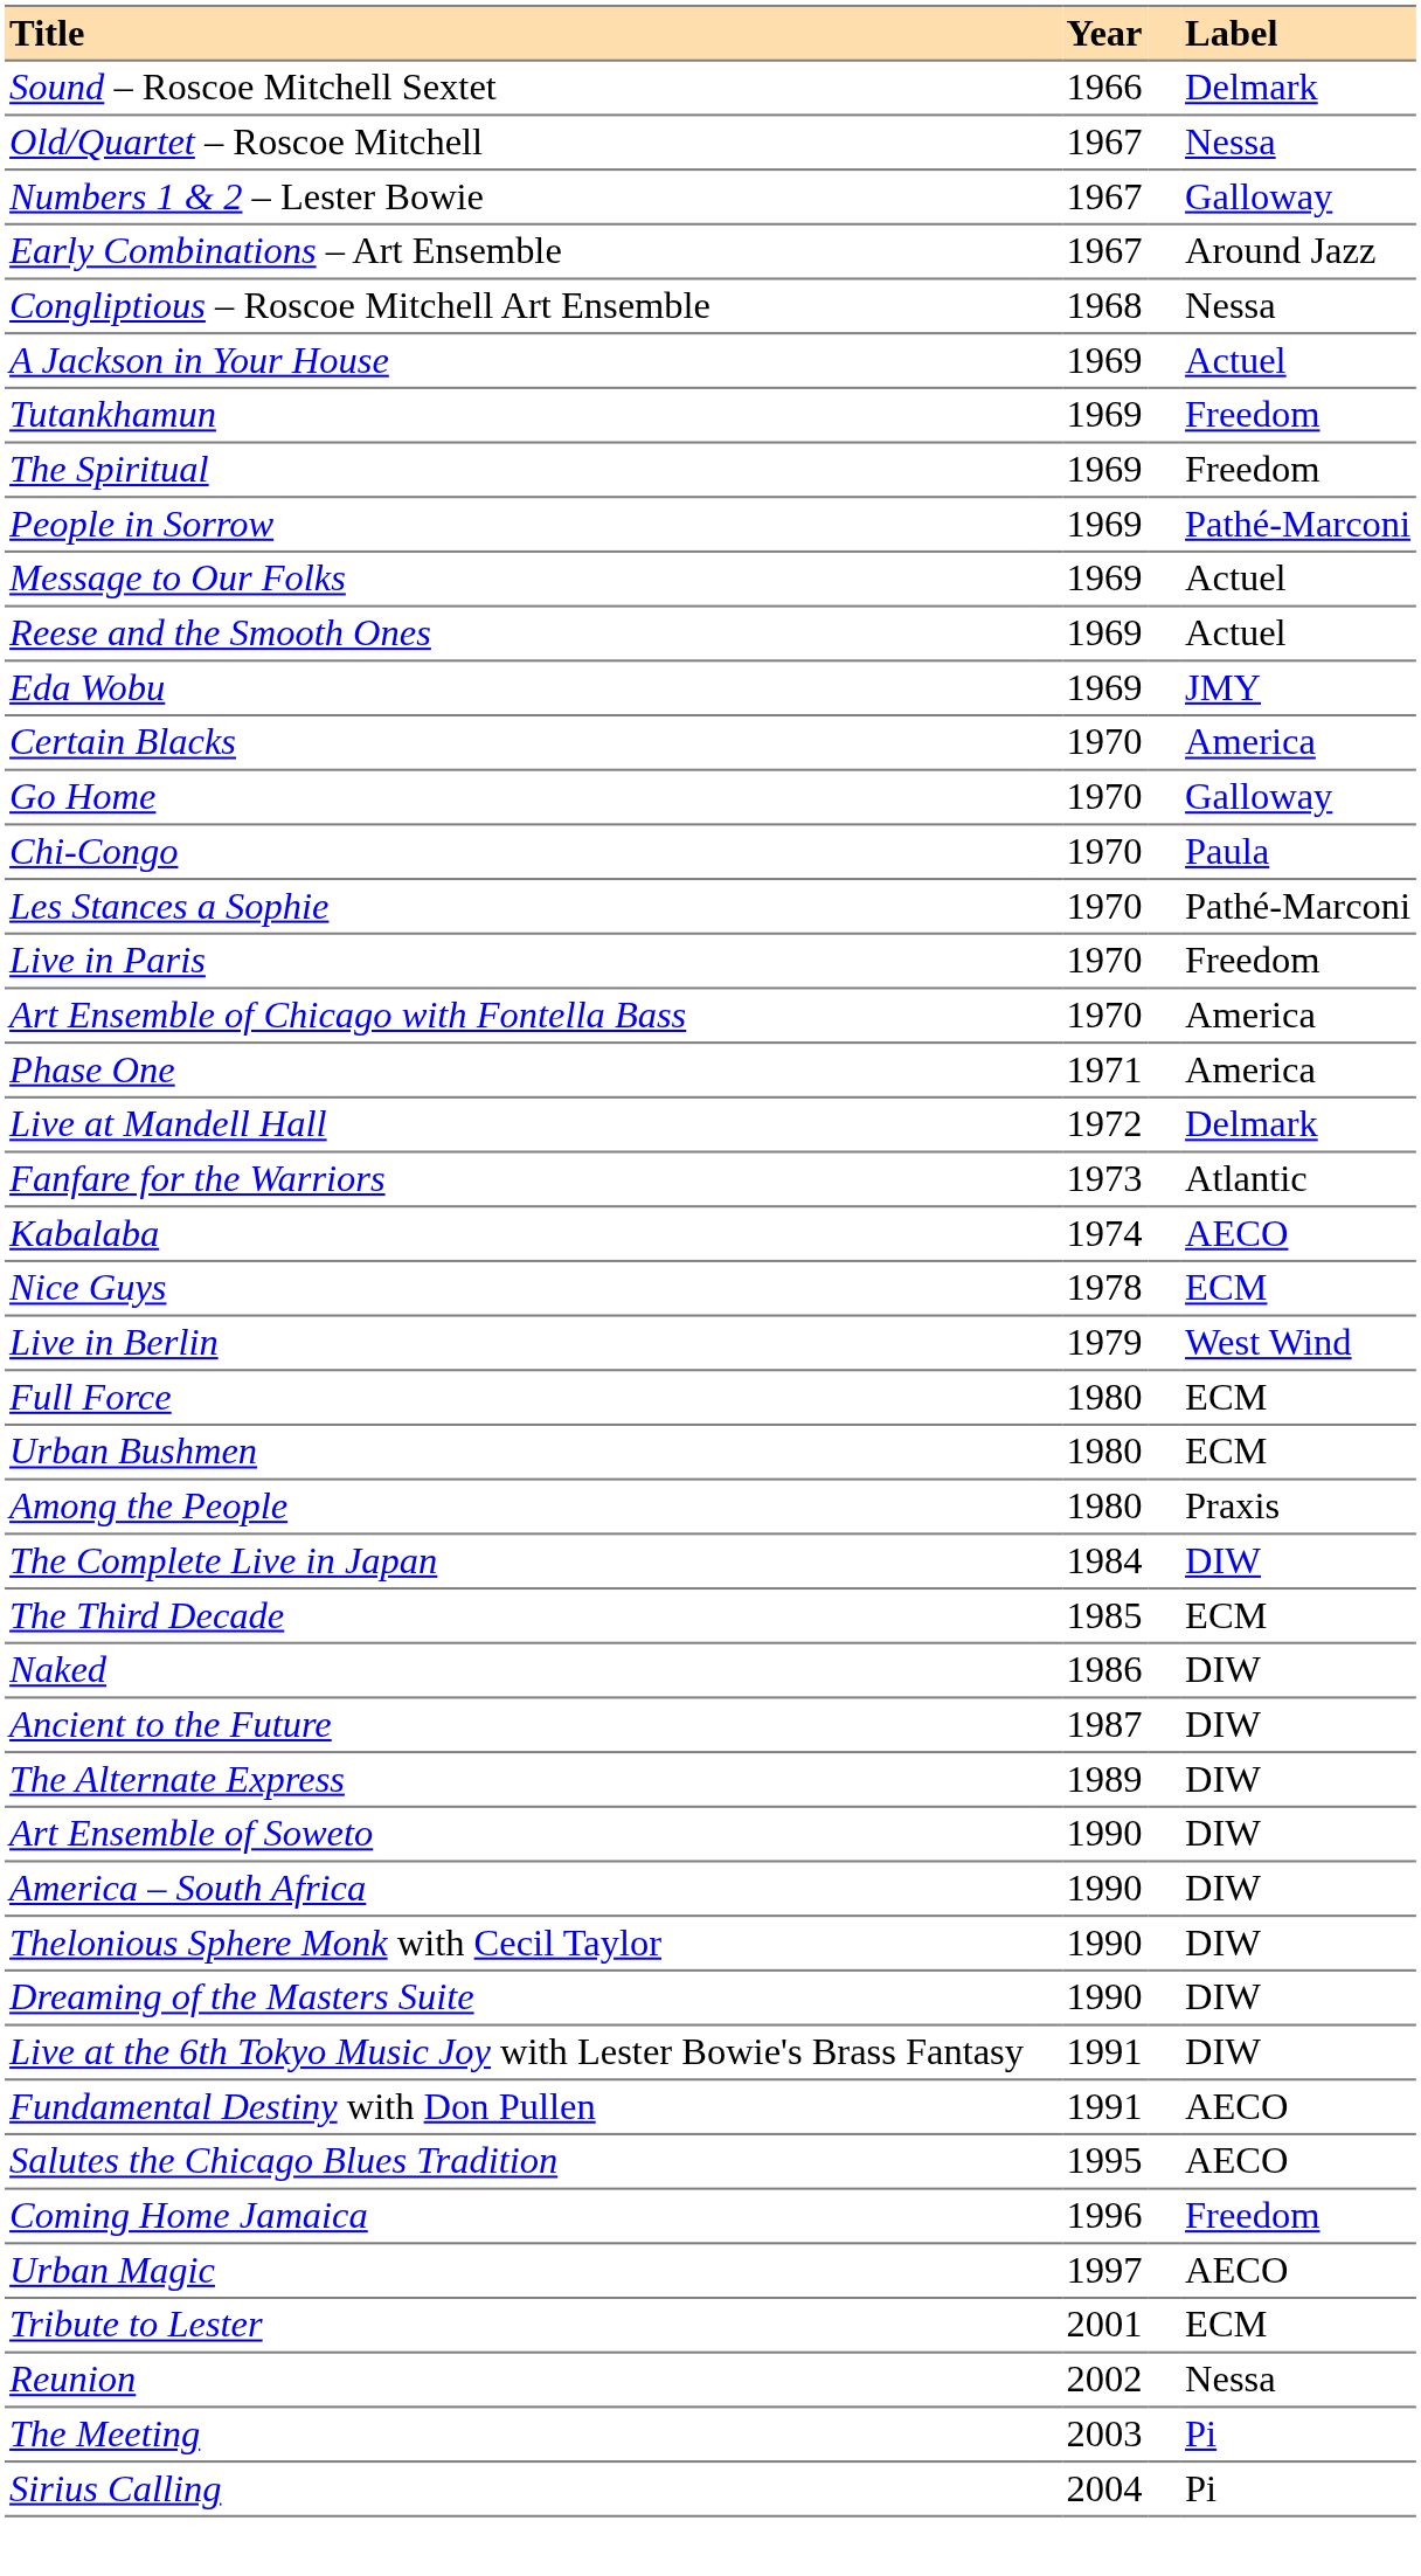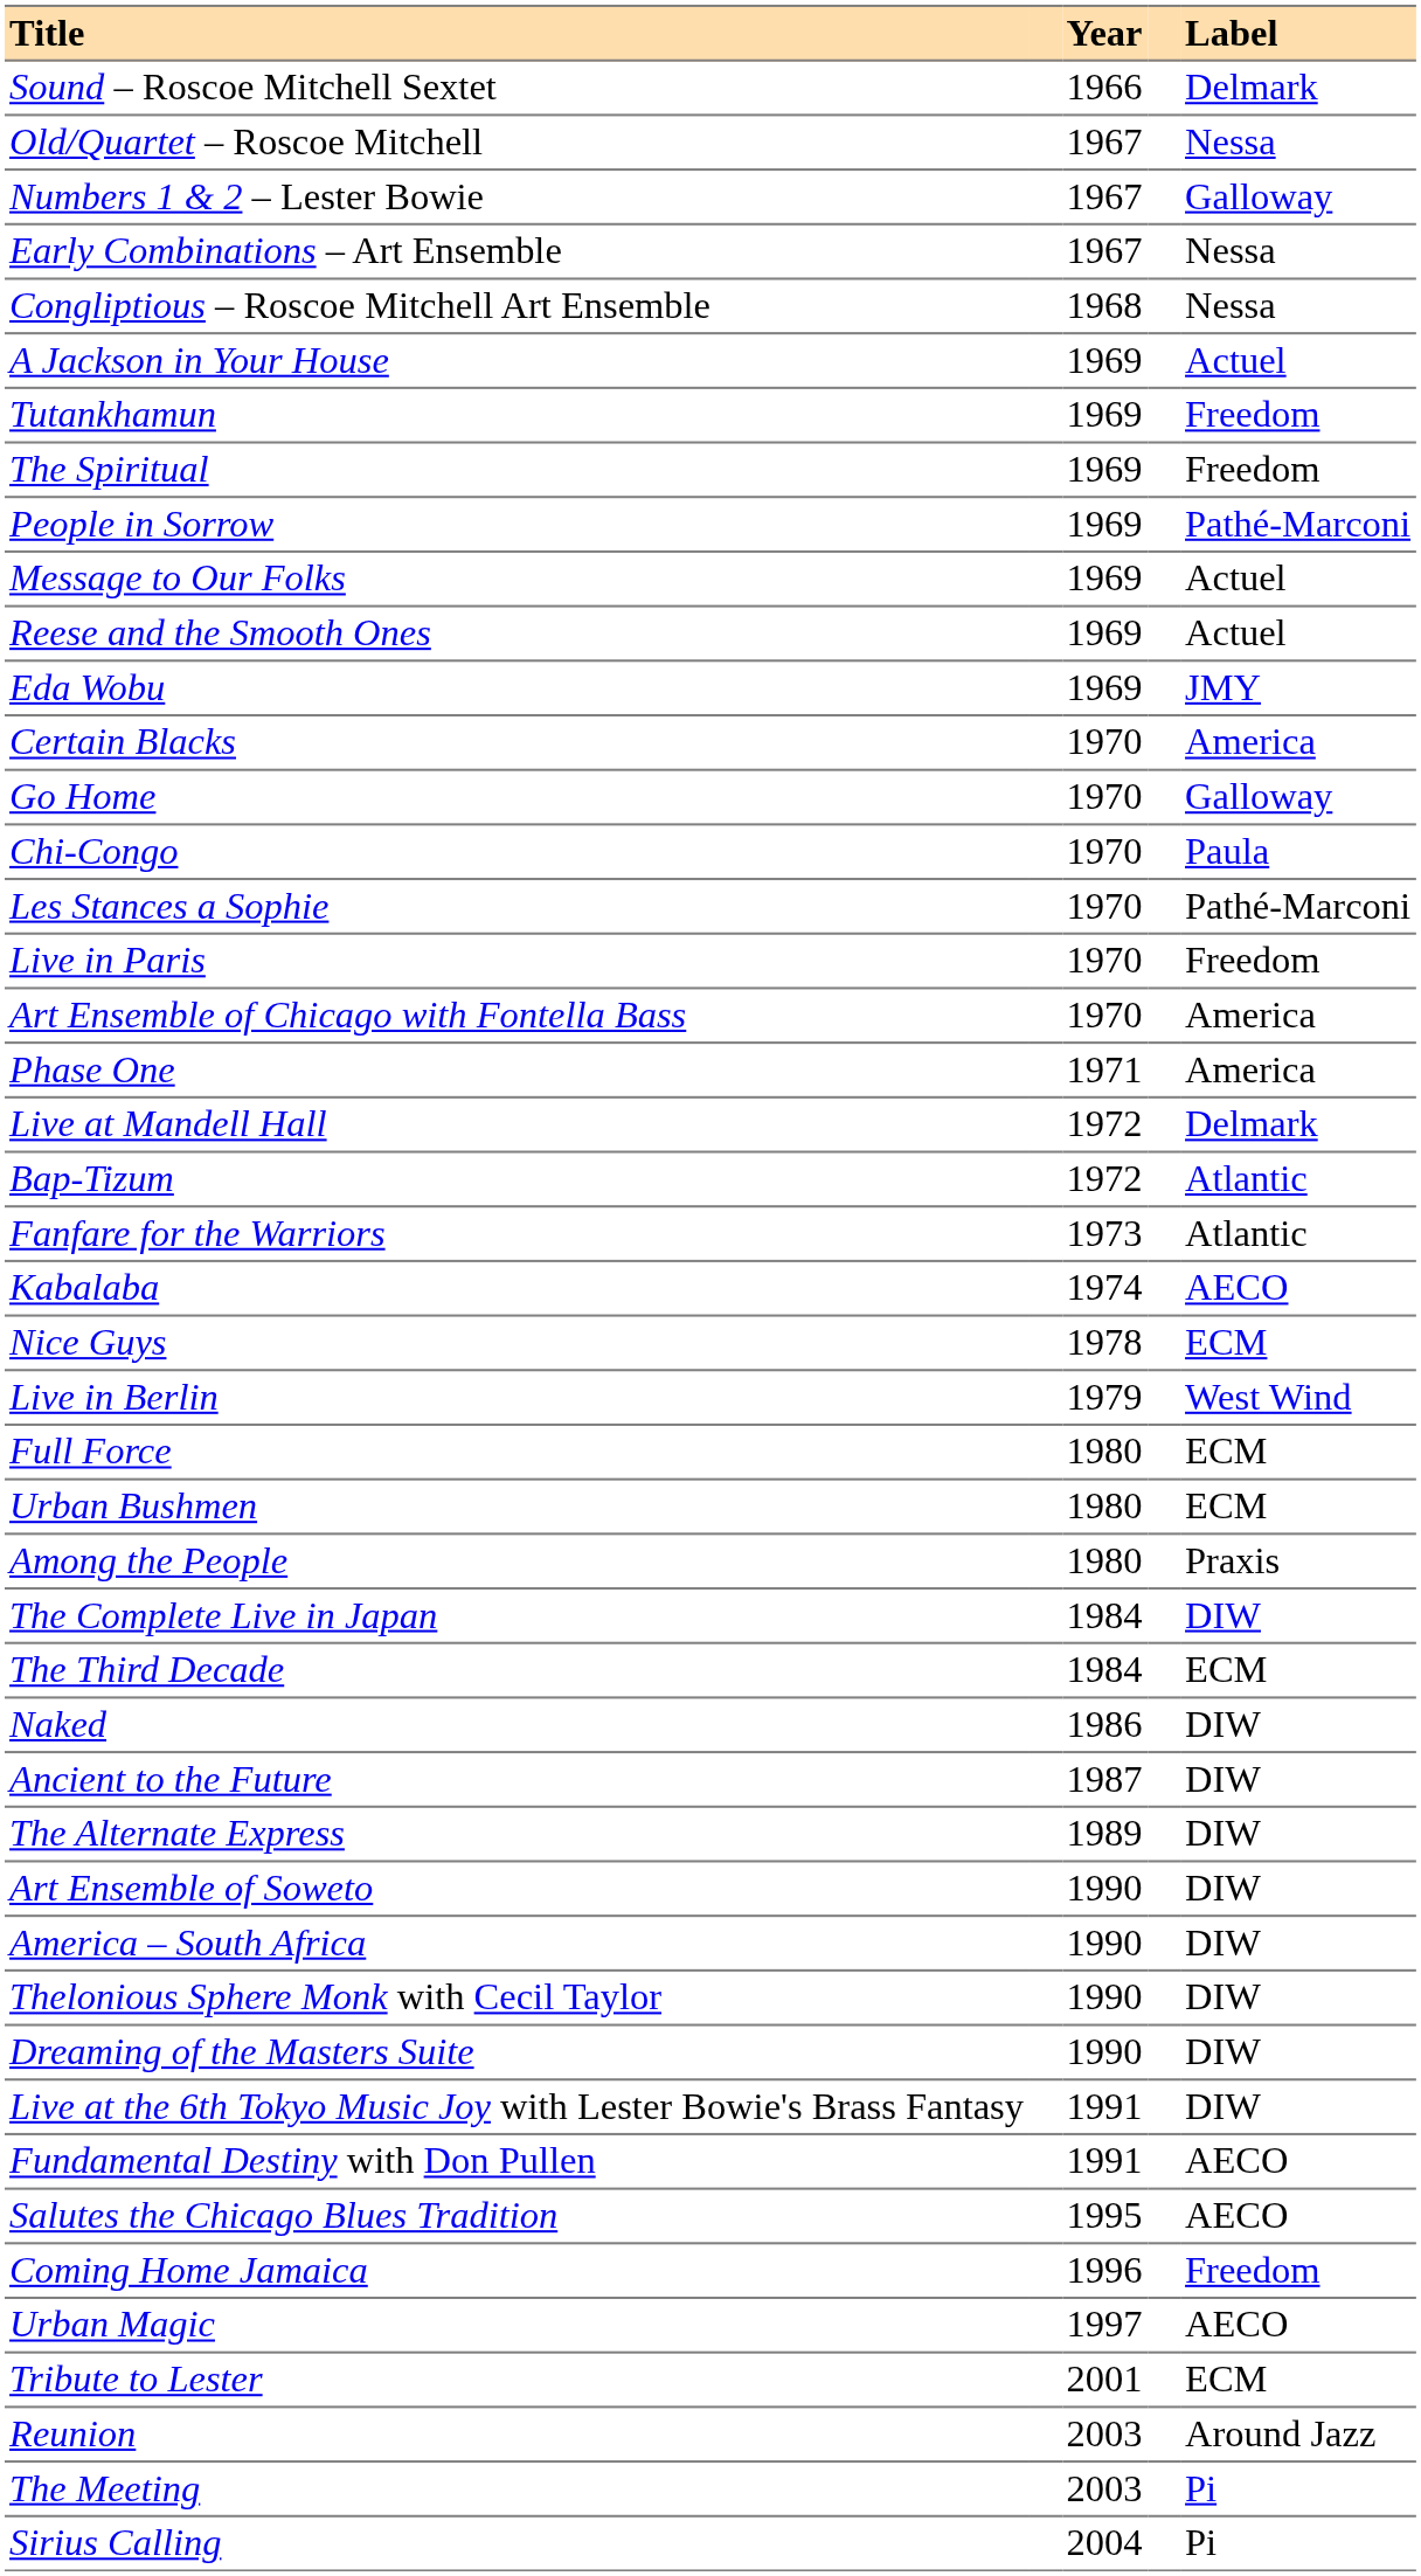Early Combinations – Art Ensemble | Label: Around Jazz -> Nessa
+ row: Bap-Tizum | 1972 | Atlantic
The Third Decade | Year: 1985 -> 1984
Reunion | Year: 2002 -> 2003
Reunion | Label: Nessa -> Around Jazz
